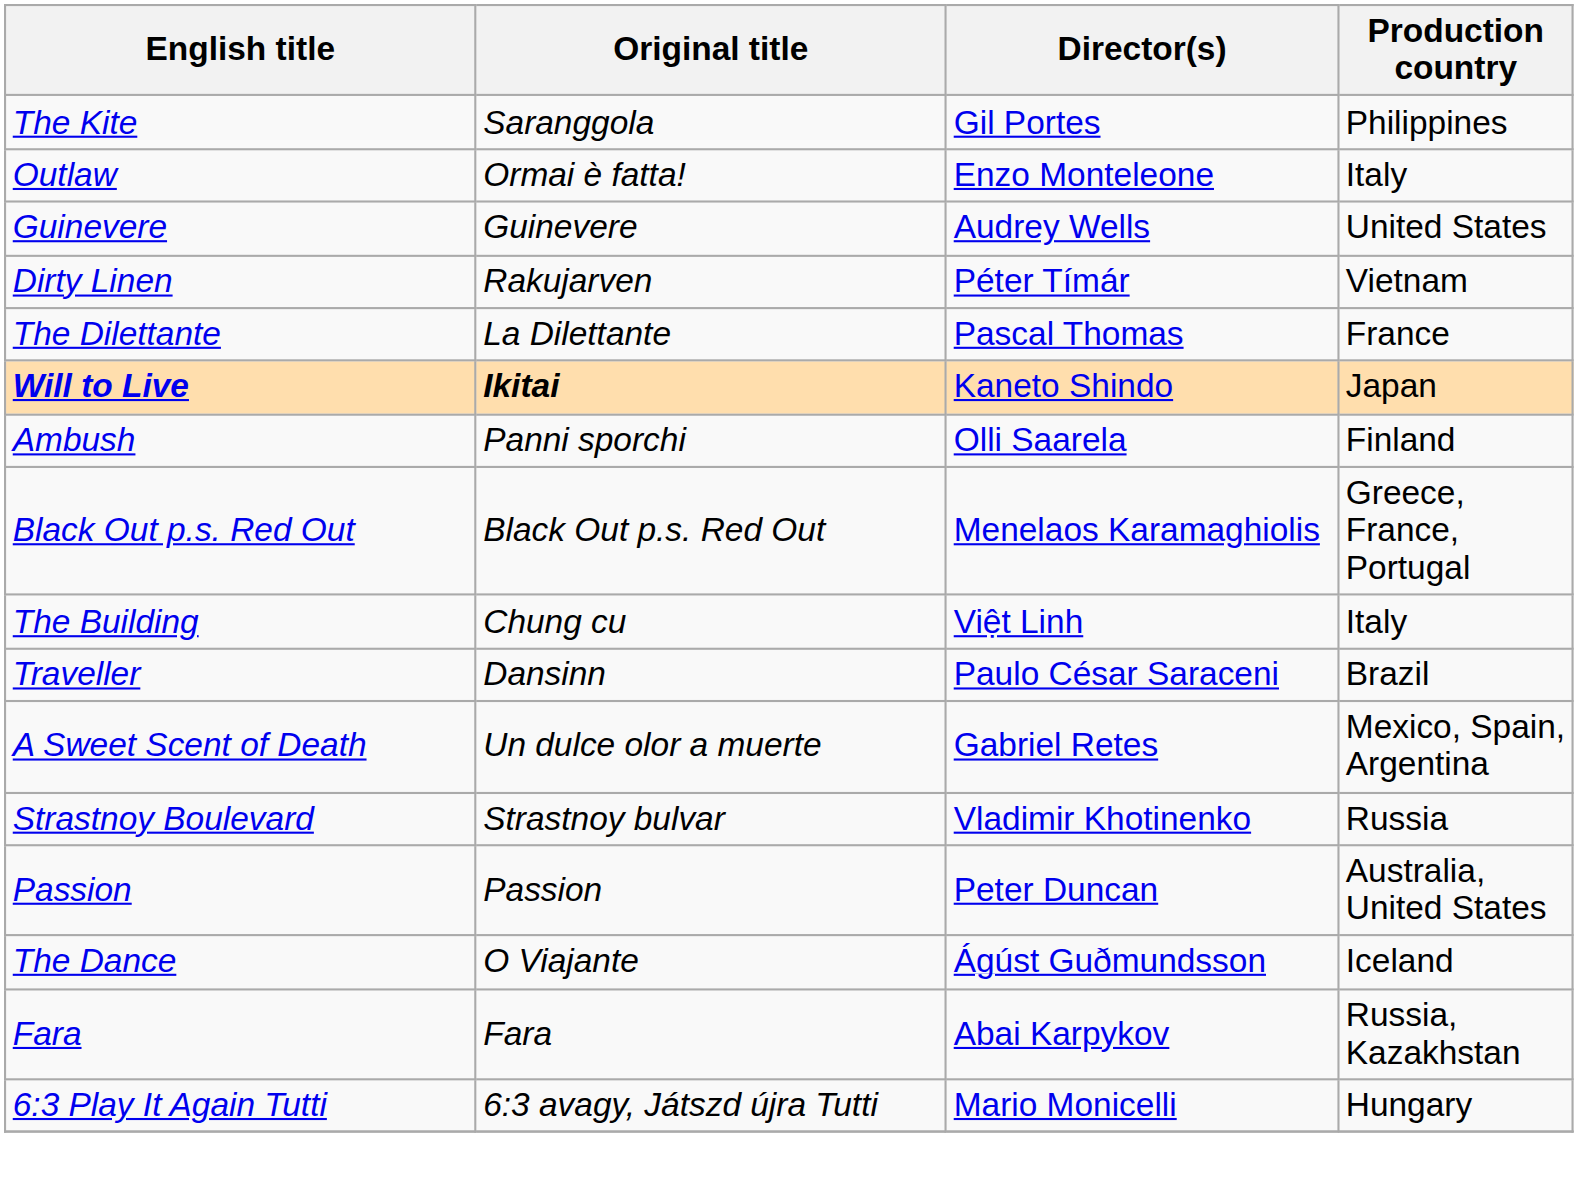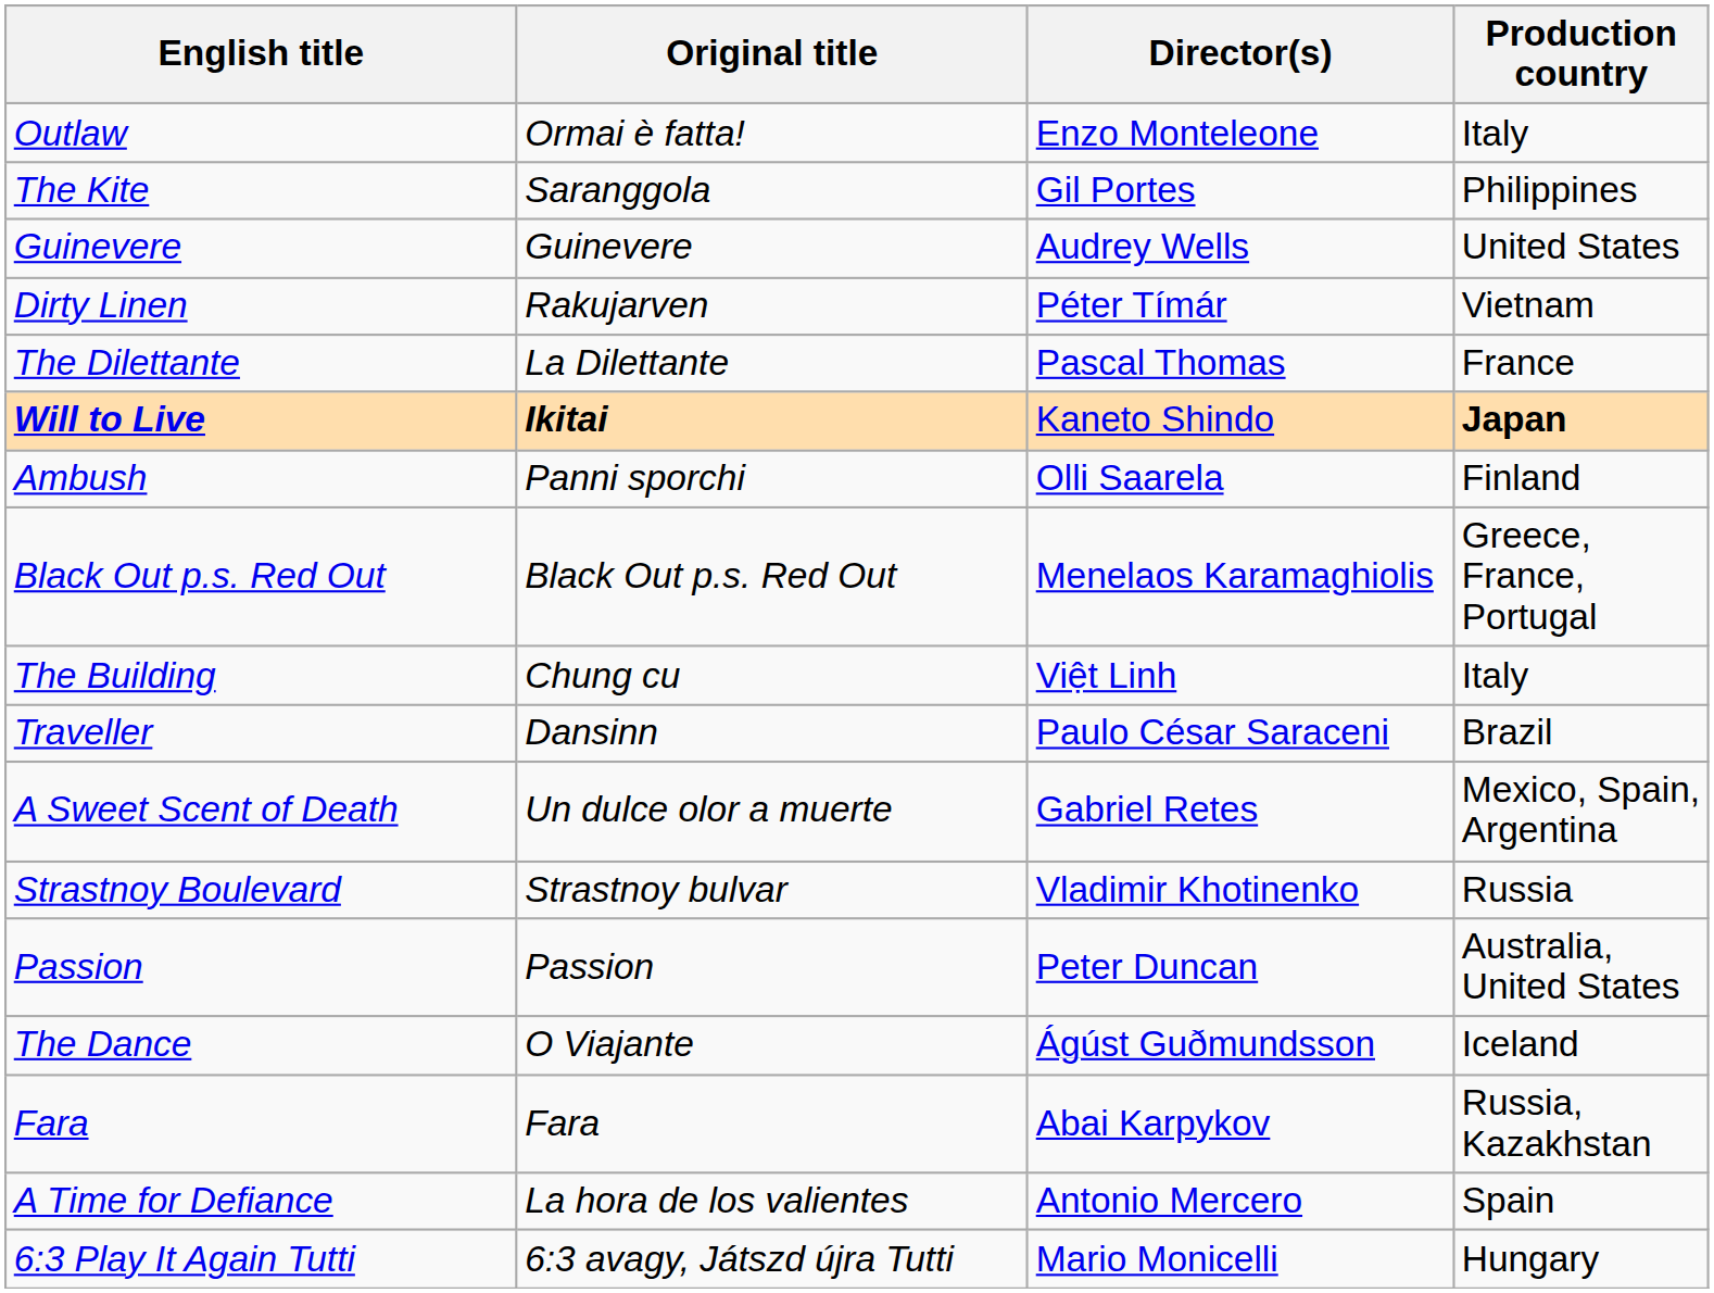rows swapped: The Kite <-> Outlaw
Will to Live | Production country: normal -> bold
+ row: A Time for Defiance | La hora de los valientes | Antonio Mercero | Spain
